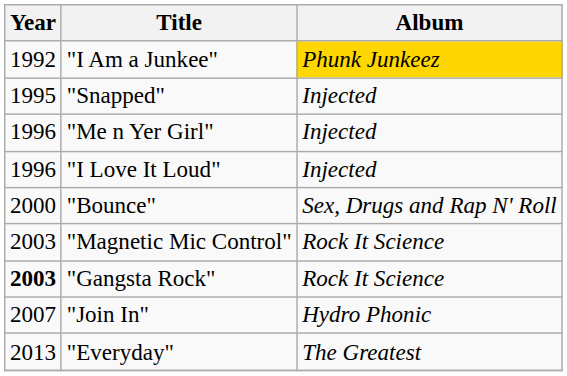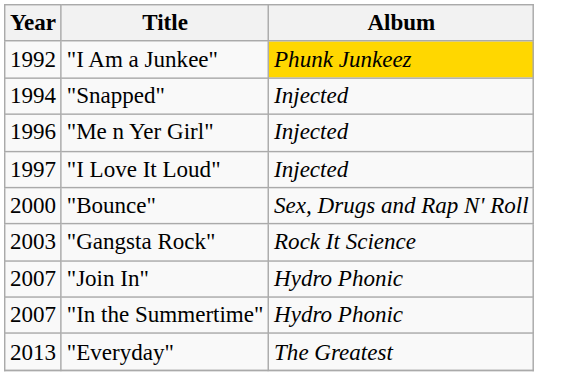"Snapped" | Year: 1995 -> 1994
"I Love It Loud" | Year: 1996 -> 1997
- row: 2003 | "Magnetic Mic Control" | Rock It Science
"Gangsta Rock" | Year: bold -> normal
+ row: 2007 | "In the Summertime" | Hydro Phonic
